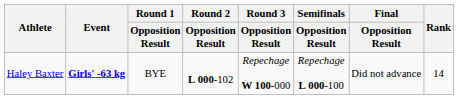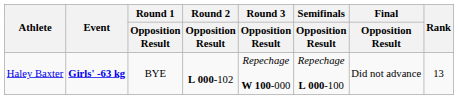Haley Baxter | Rank: 14 -> 13
